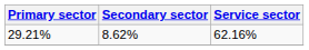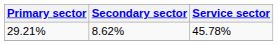29.21% | Service sector: 62.16% -> 45.78%
